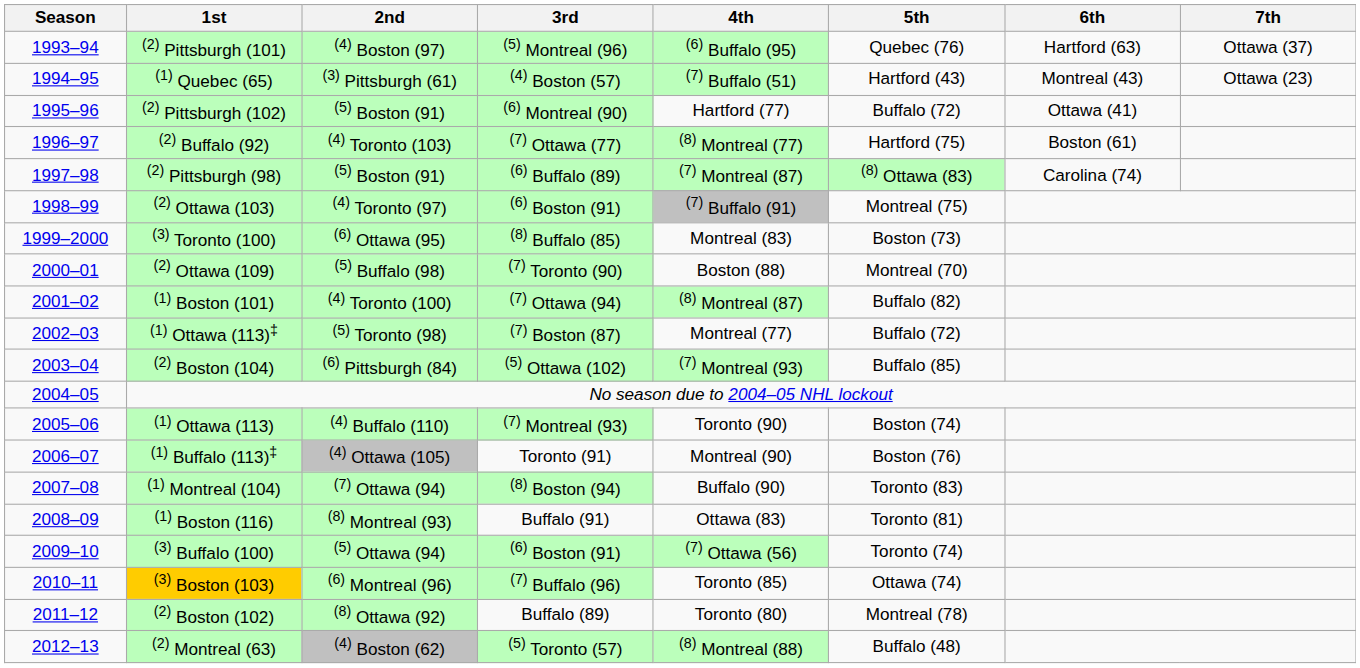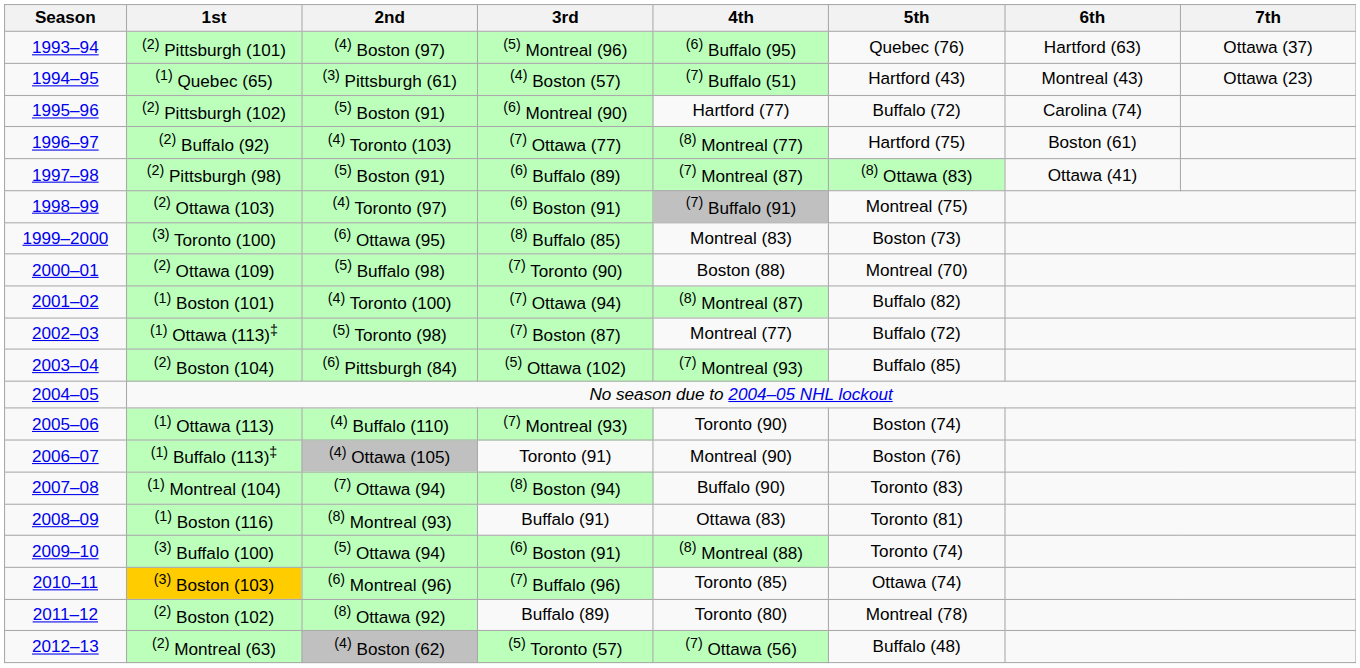(2) Pittsburgh (102) | 6th: Ottawa (41) -> Carolina (74)
(2) Pittsburgh (98) | 6th: Carolina (74) -> Ottawa (41)
(3) Buffalo (100) | 4th: (7) Ottawa (56) -> (8) Montreal (88)
(2) Montreal (63) | 4th: (8) Montreal (88) -> (7) Ottawa (56)
